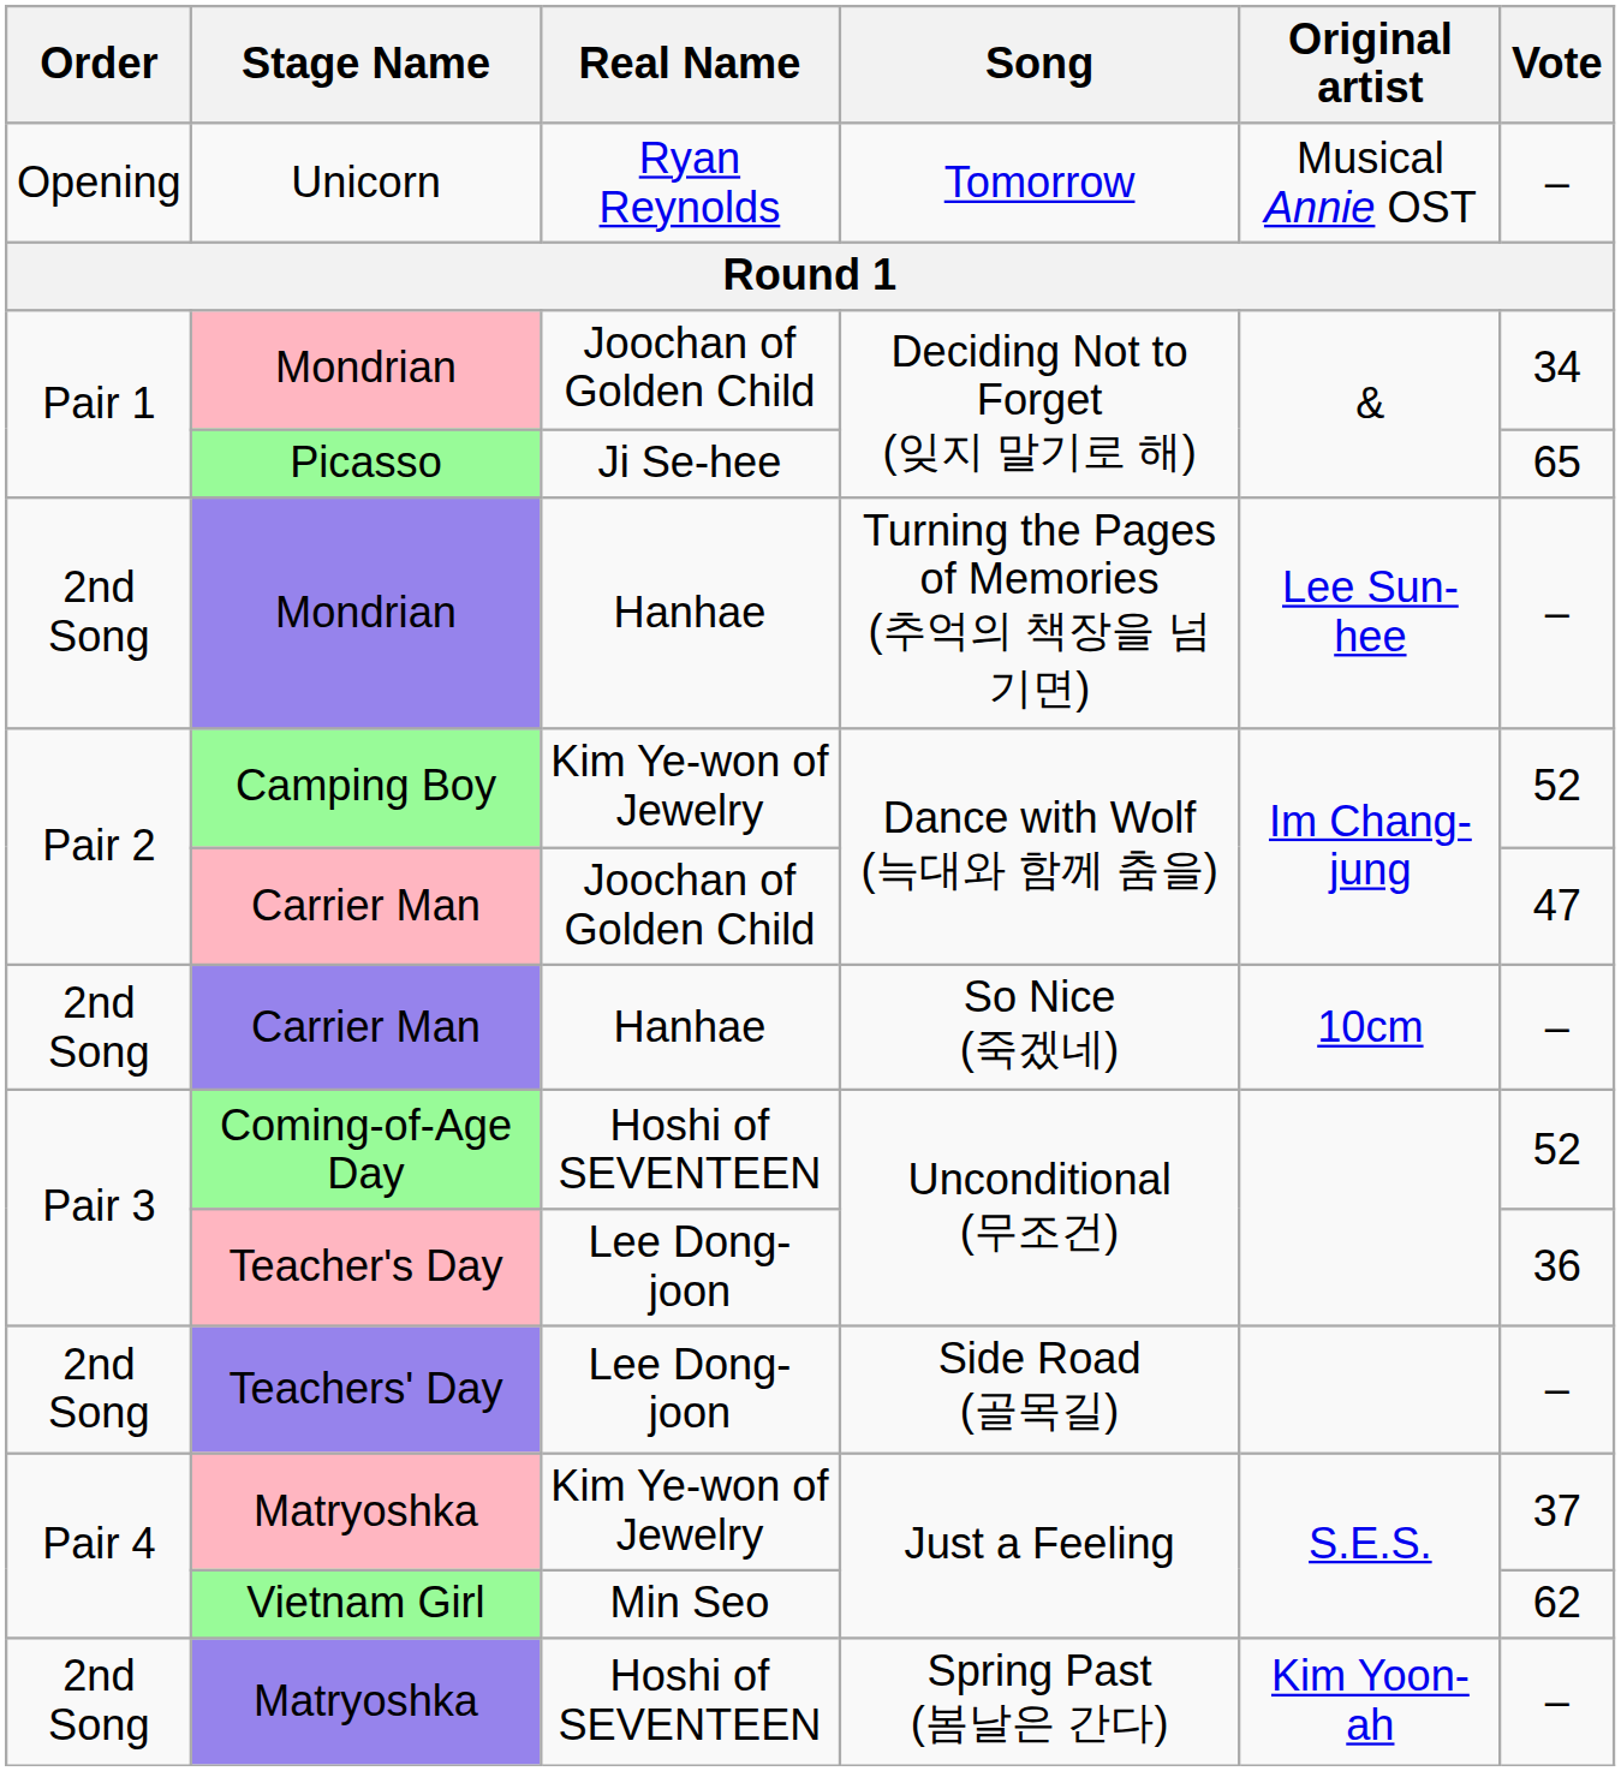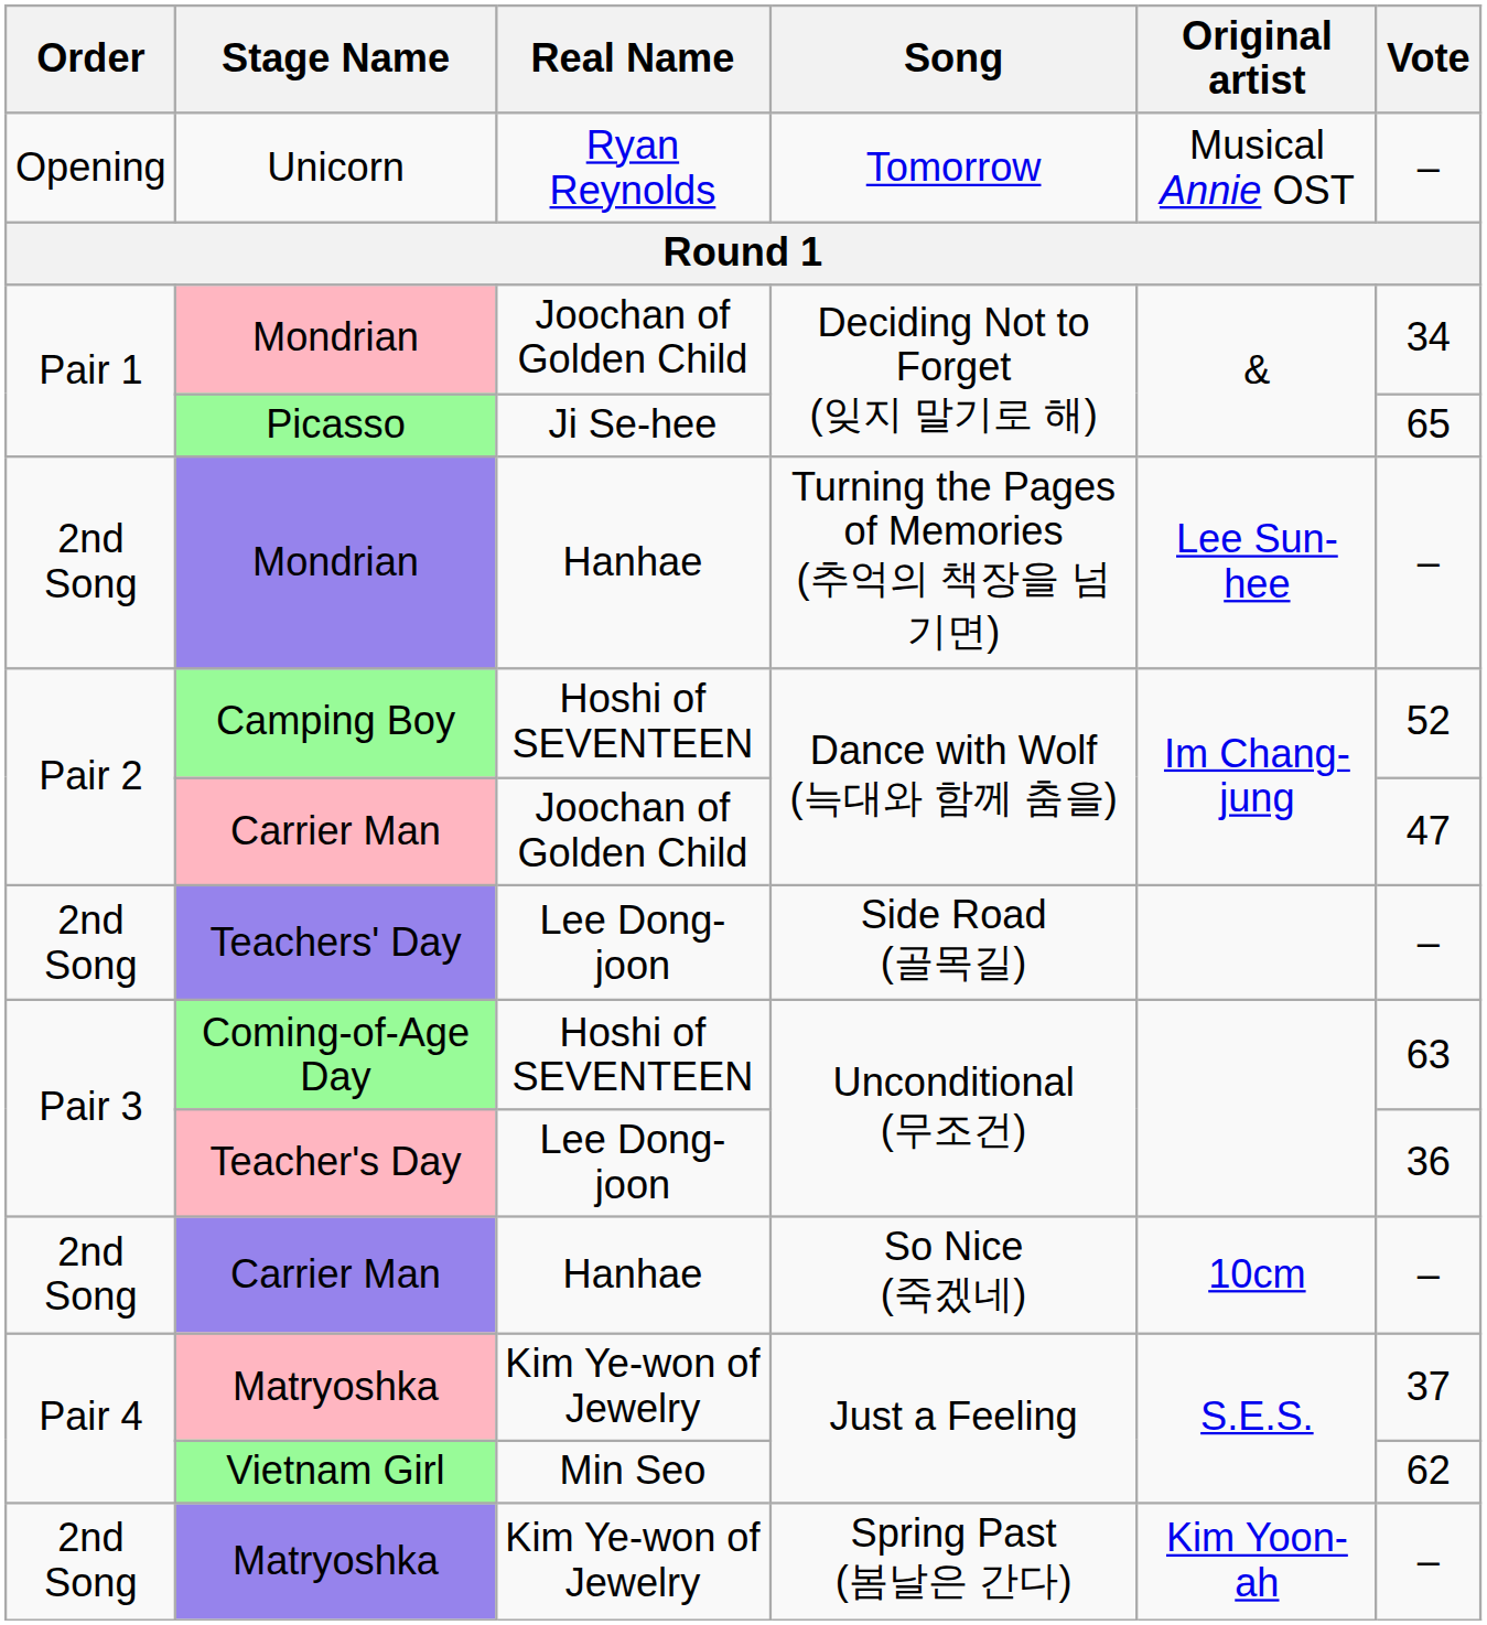Camping Boy | Real Name: Kim Ye-won of Jewelry -> Hoshi of SEVENTEEN
rows swapped: Carrier Man / So Nice (죽겠네) <-> Teachers' Day
Coming-of-Age Day | Vote: 52 -> 63
Matryoshka / Spring Past (봄날은 간다) | Real Name: Hoshi of SEVENTEEN -> Kim Ye-won of Jewelry
